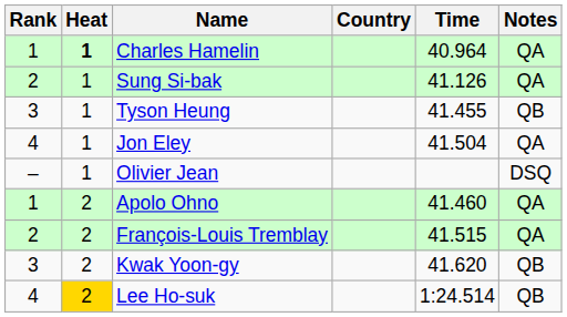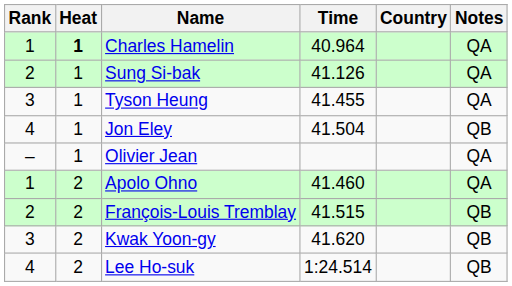columns swapped: Country <-> Time
Tyson Heung | Notes: QB -> QA
Jon Eley | Notes: QA -> QB
Olivier Jean | Notes: DSQ -> QA
François-Louis Tremblay | Notes: QA -> QB
Lee Ho-suk | Heat: gold background -> no background
